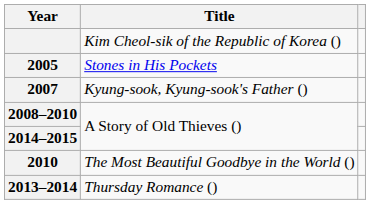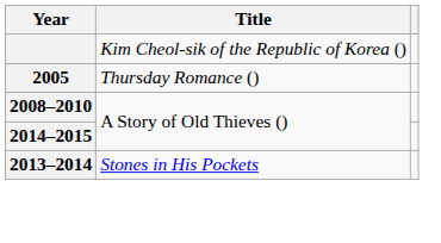2005 | Title: Stones in His Pockets -> Thursday Romance ()
- row: 2007 | Kyung-sook, Kyung-sook's Father ()
- row: 2010 | The Most Beautiful Goodbye in the World ()
2013–2014 | Title: Thursday Romance () -> Stones in His Pockets
